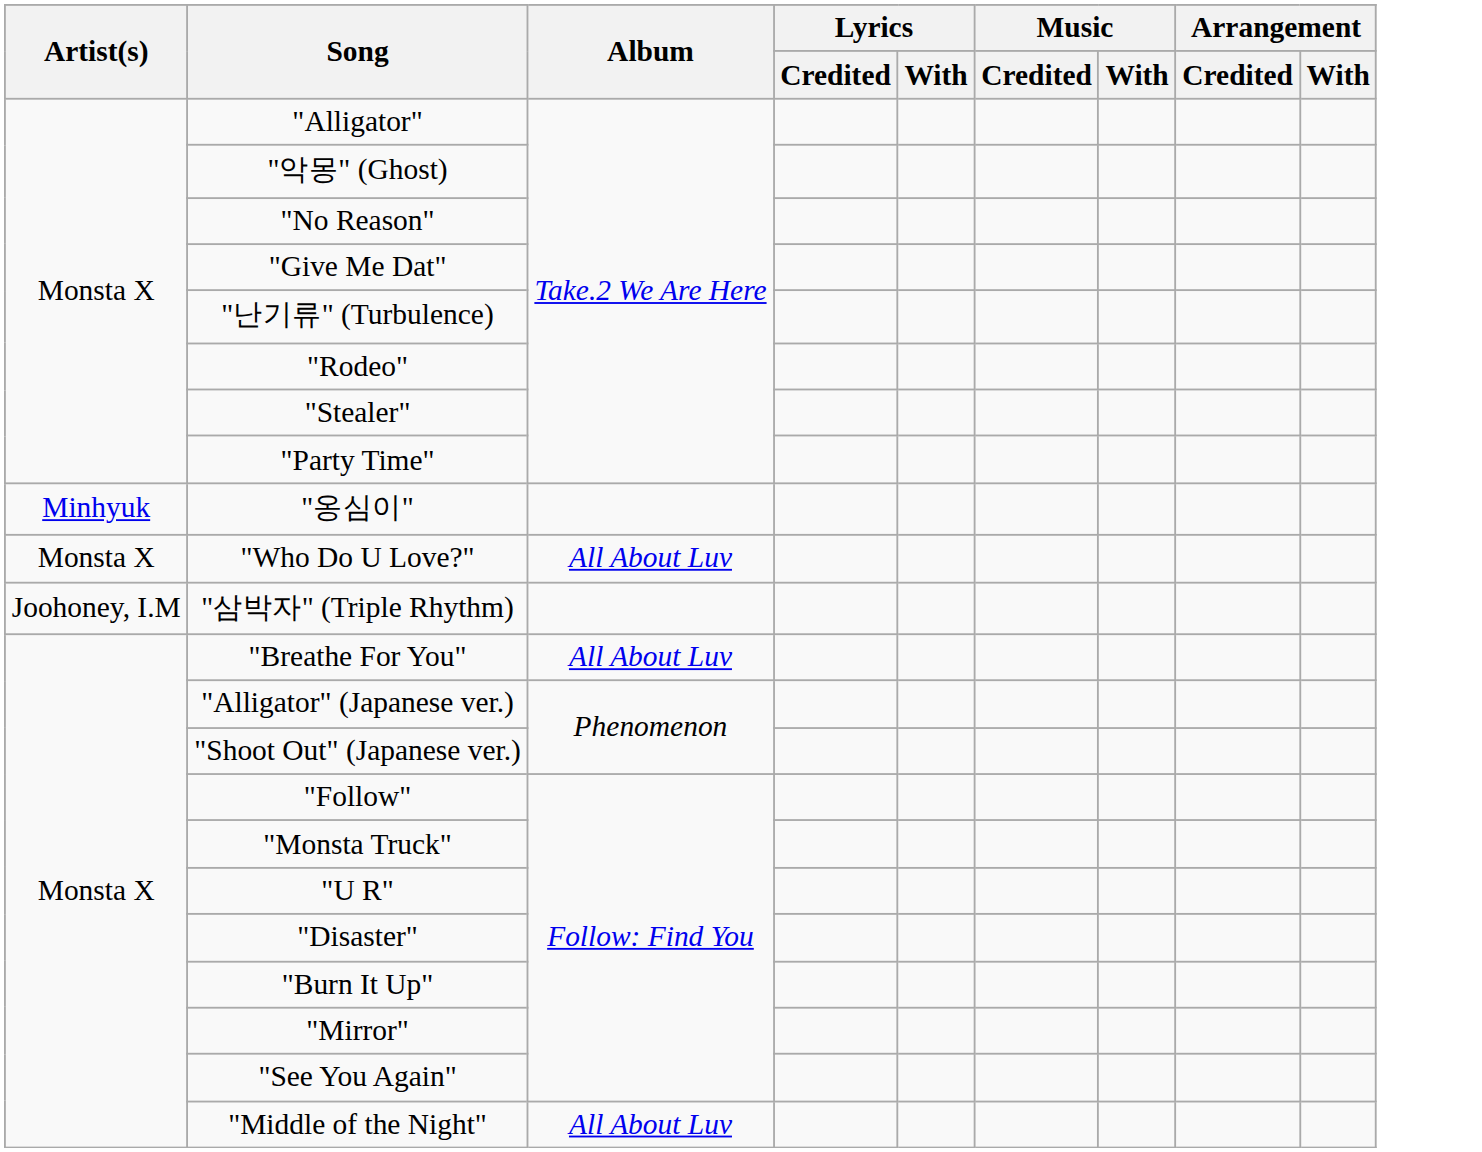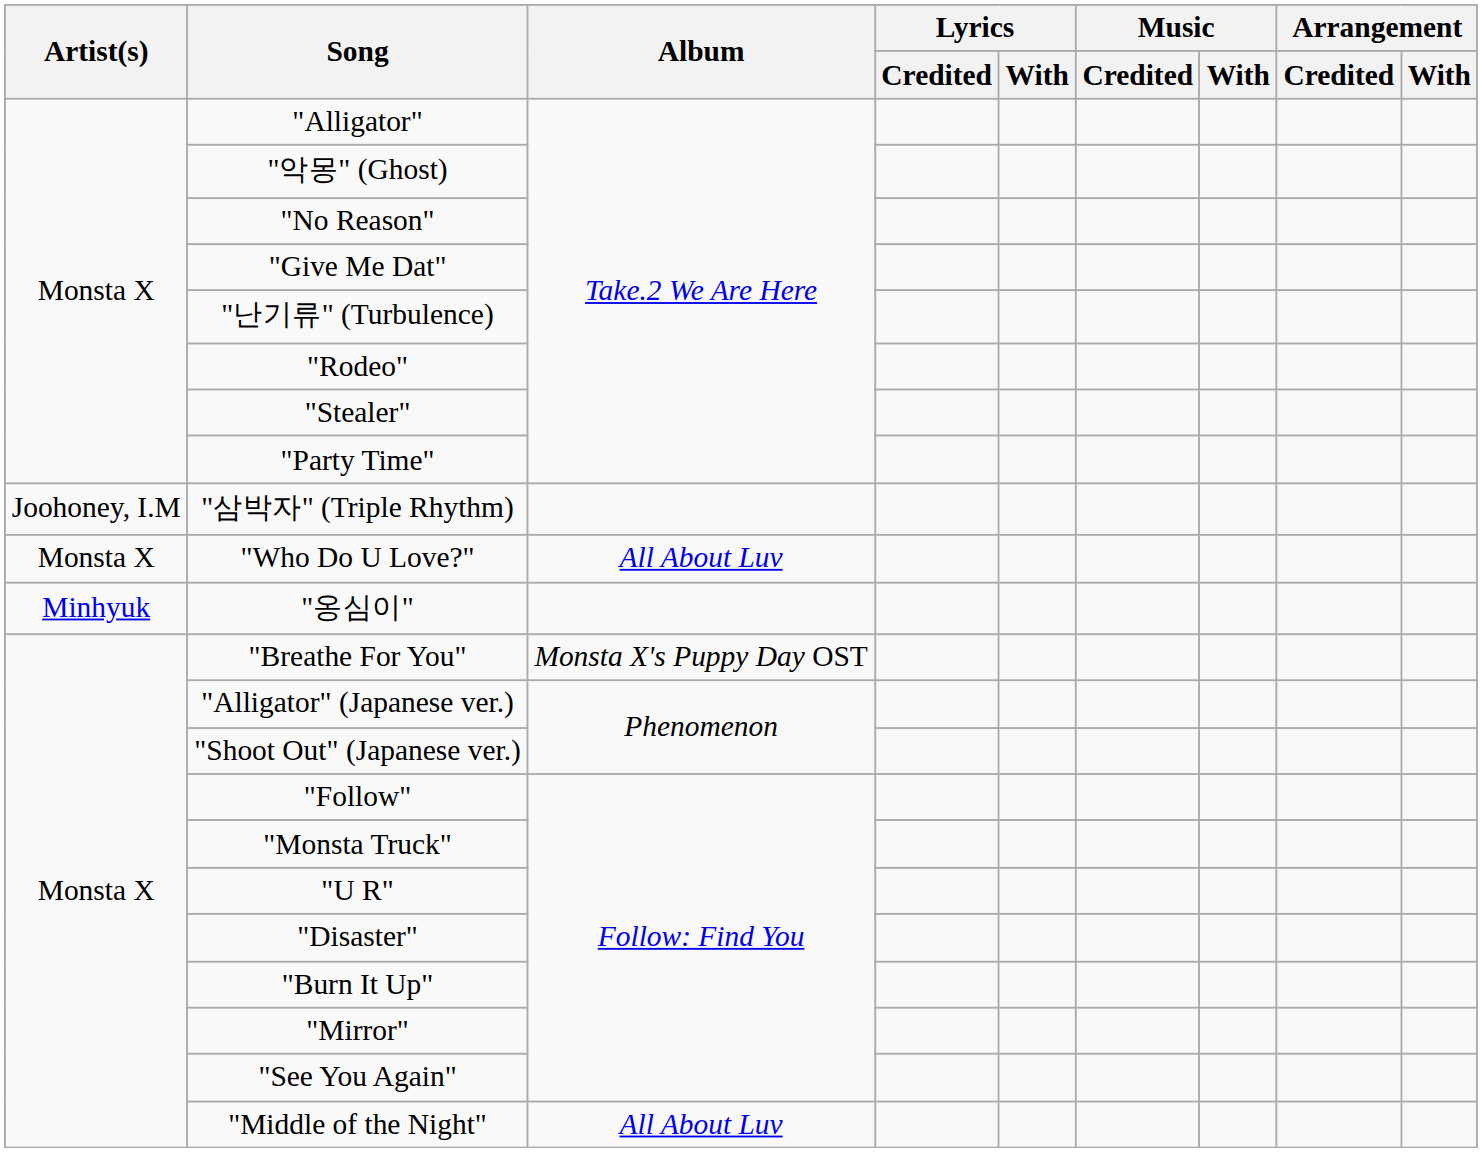rows swapped: "삼박자" (Triple Rhythm) <-> "옹심이"
"Breathe For You" | Album: All About Luv -> Monsta X's Puppy Day OST
